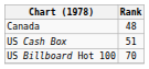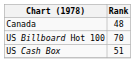rows swapped: US Billboard Hot 100 <-> US Cash Box
